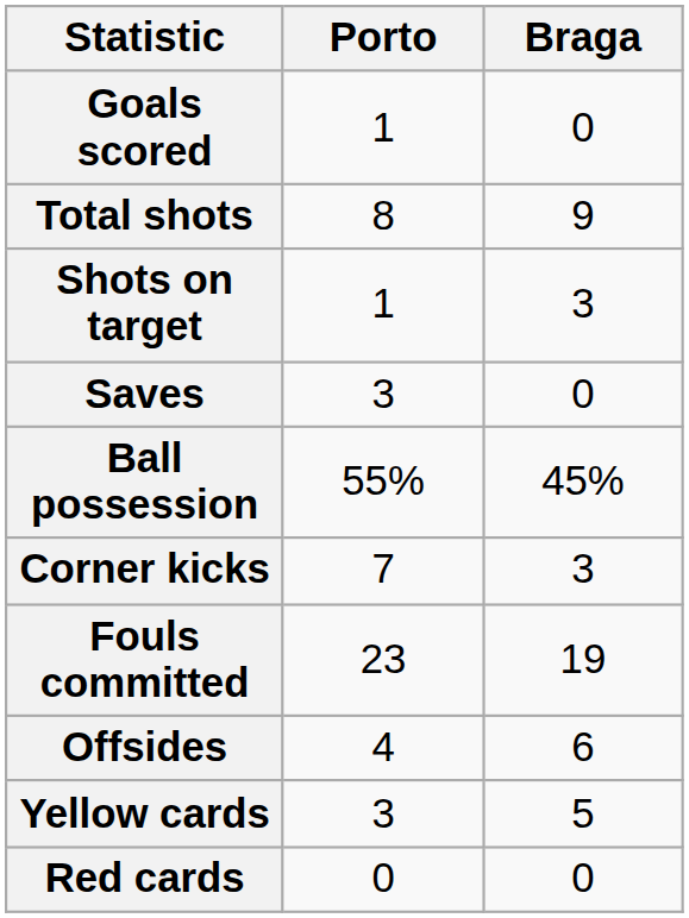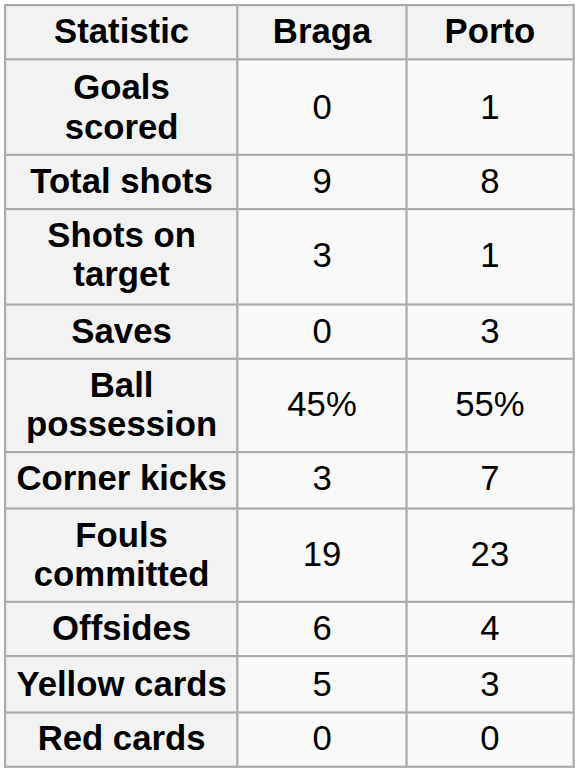columns swapped: Porto <-> Braga
